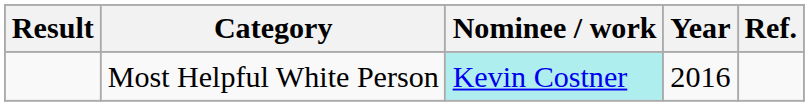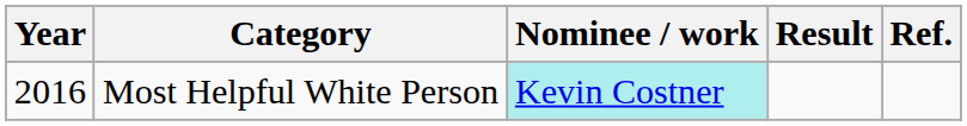columns swapped: Year <-> Result
